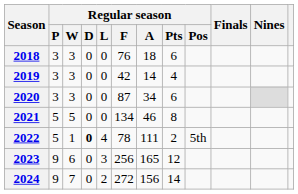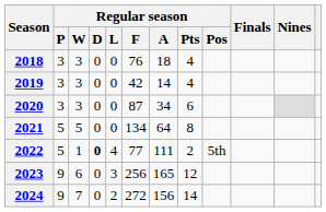2018 | Regular season / Pts: 6 -> 4
2021 | Regular season / A: 46 -> 64
2022 | Regular season / F: 78 -> 77
